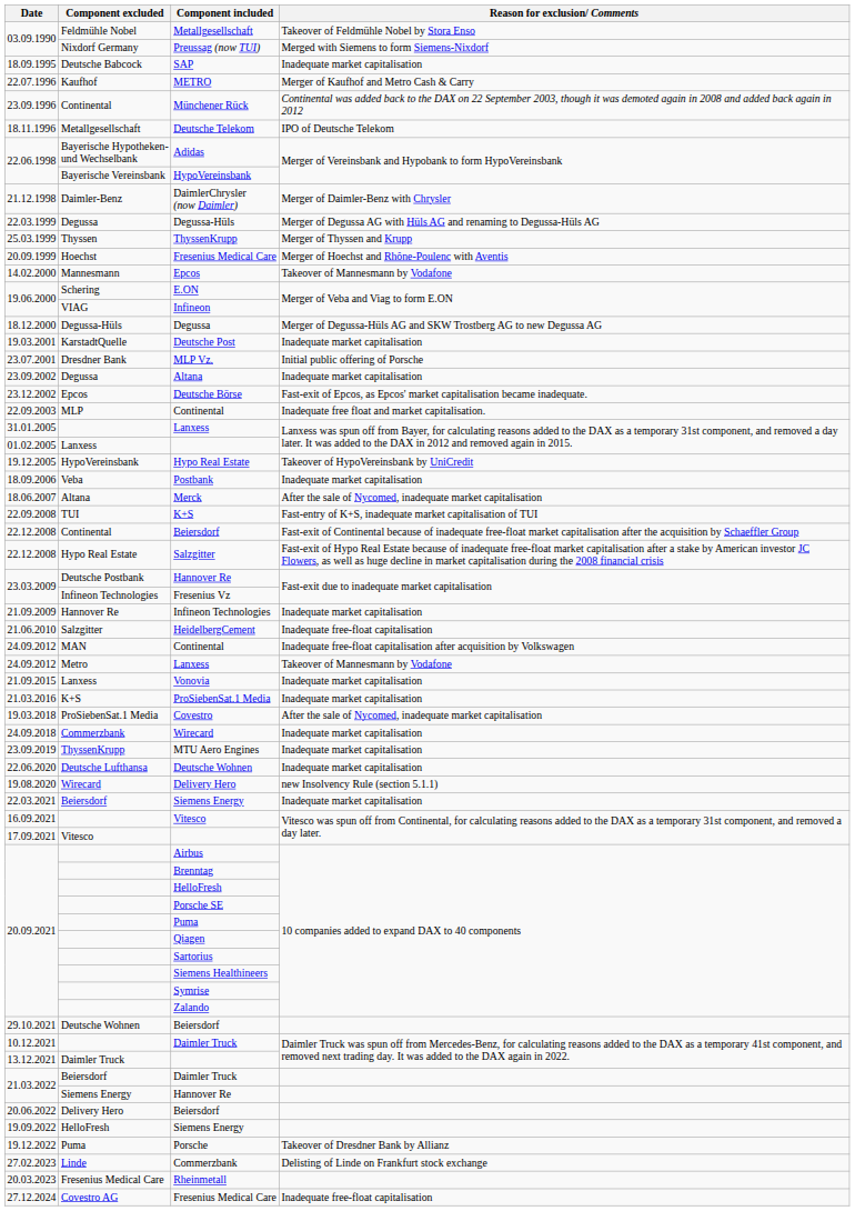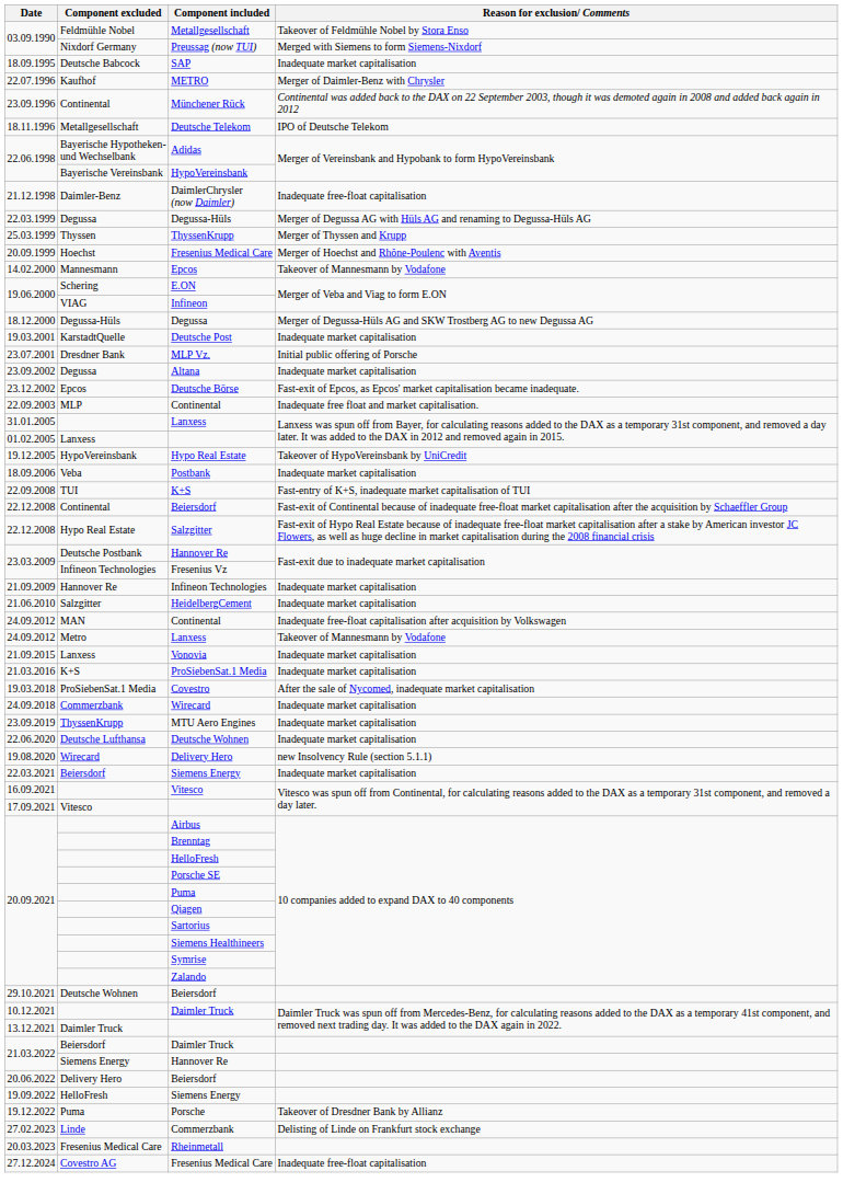METRO | Reason for exclusion/ Comments: Merger of Kaufhof and Metro Cash & Carry -> Merger of Daimler-Benz with Chrysler
DaimlerChrysler (now Daimler) | Reason for exclusion/ Comments: Merger of Daimler-Benz with Chrysler -> Inadequate free-float capitalisation
- row: 18.06.2007 | Altana | Merck | After the sale of Nycomed, inadequate market capitalisation
HeidelbergCement | Reason for exclusion/ Comments: Inadequate free-float capitalisation -> Inadequate market capitalisation
